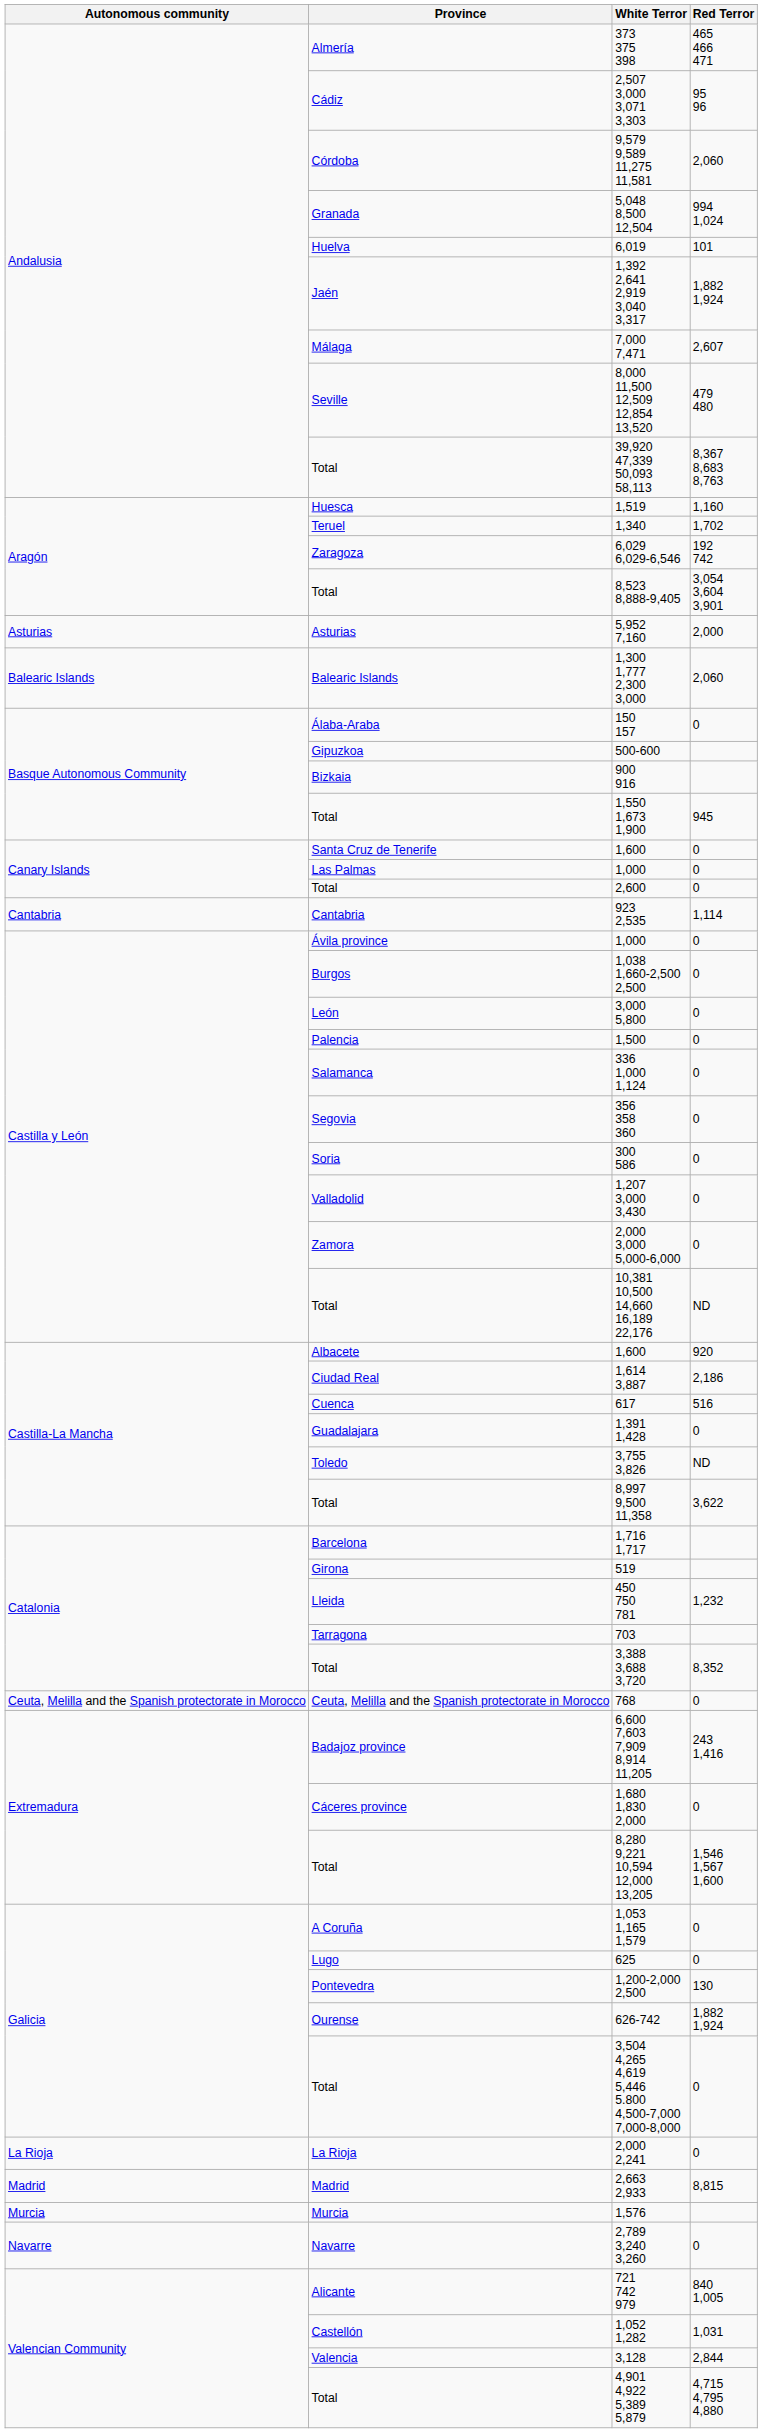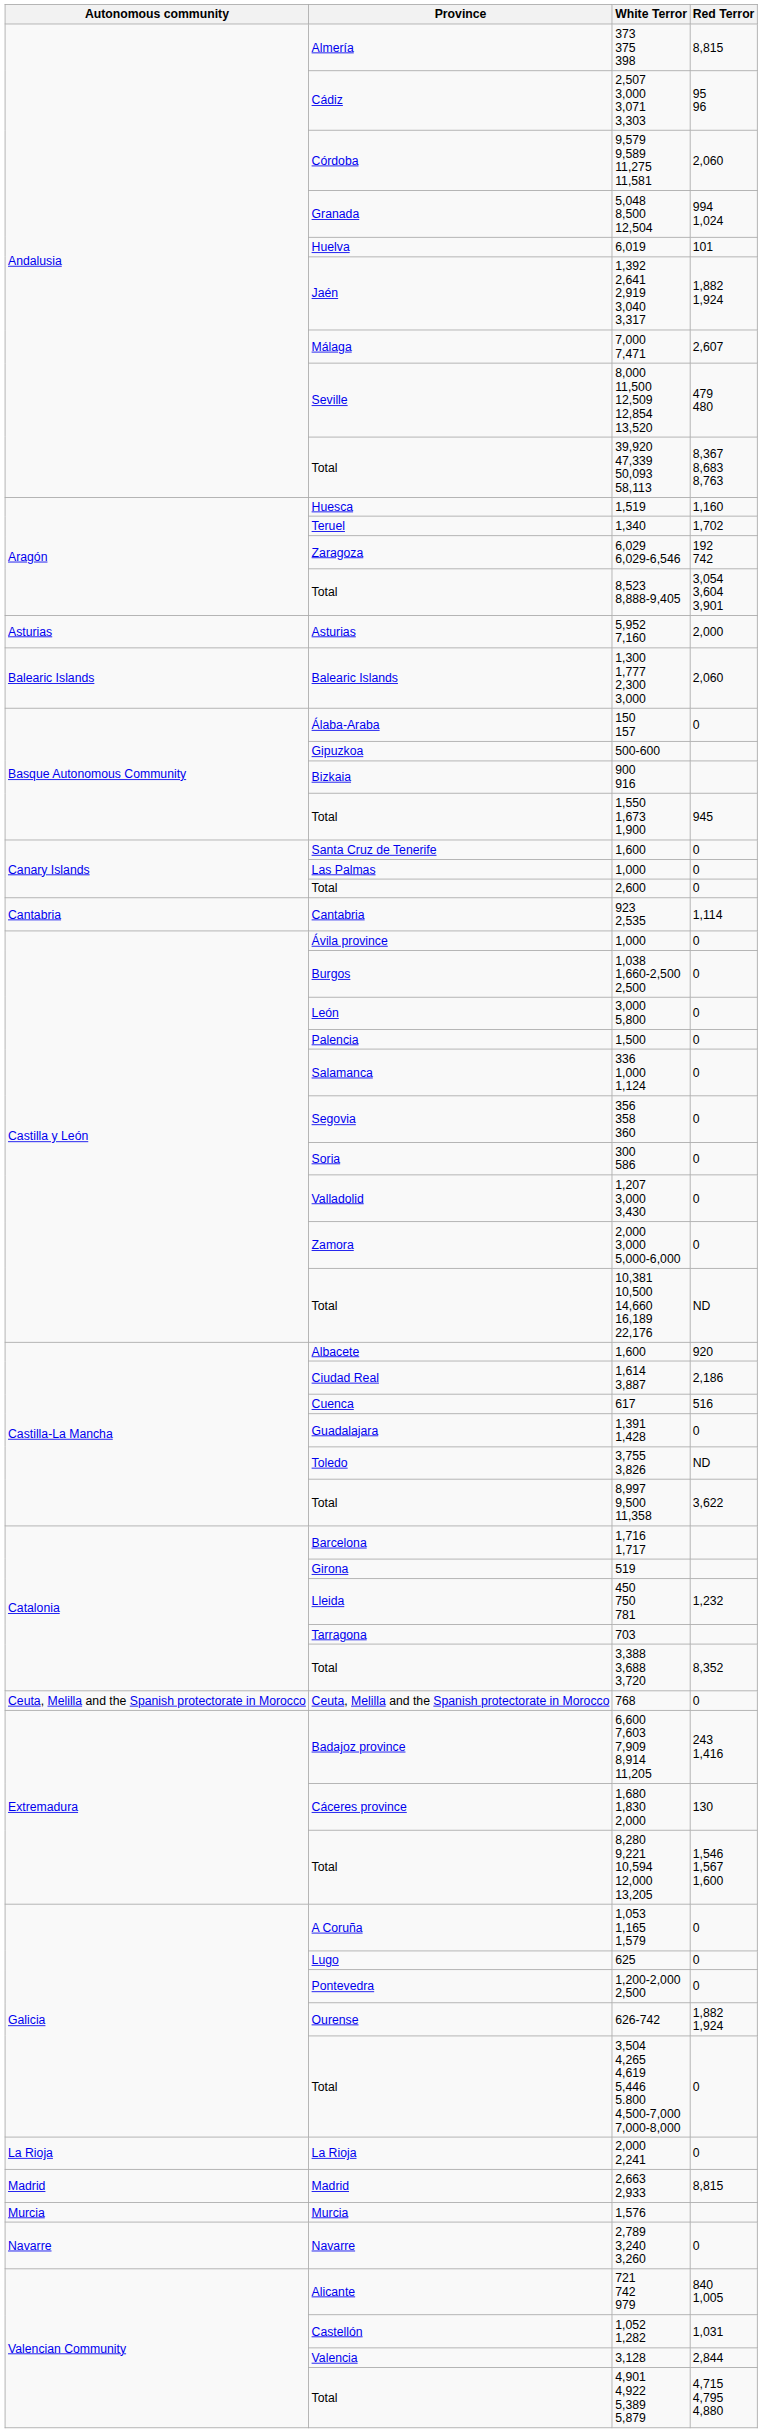373 375 398 | Red Terror: 465 466 471 -> 8,815
1,680 1,830 2,000 | Red Terror: 0 -> 130
1,200-2,000 2,500 | Red Terror: 130 -> 0
